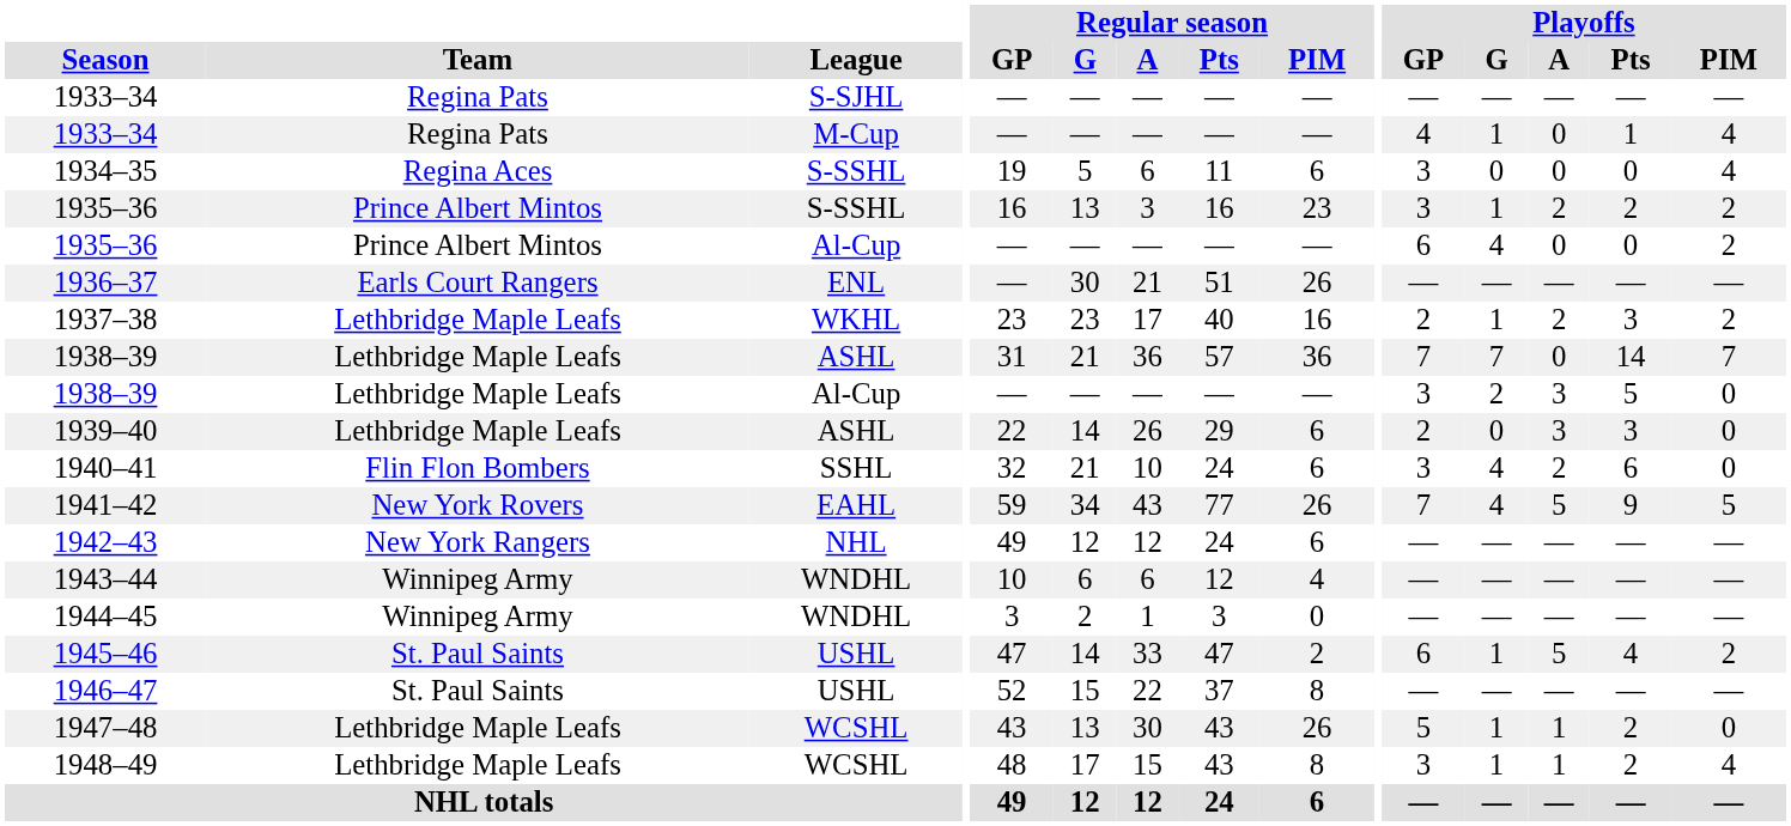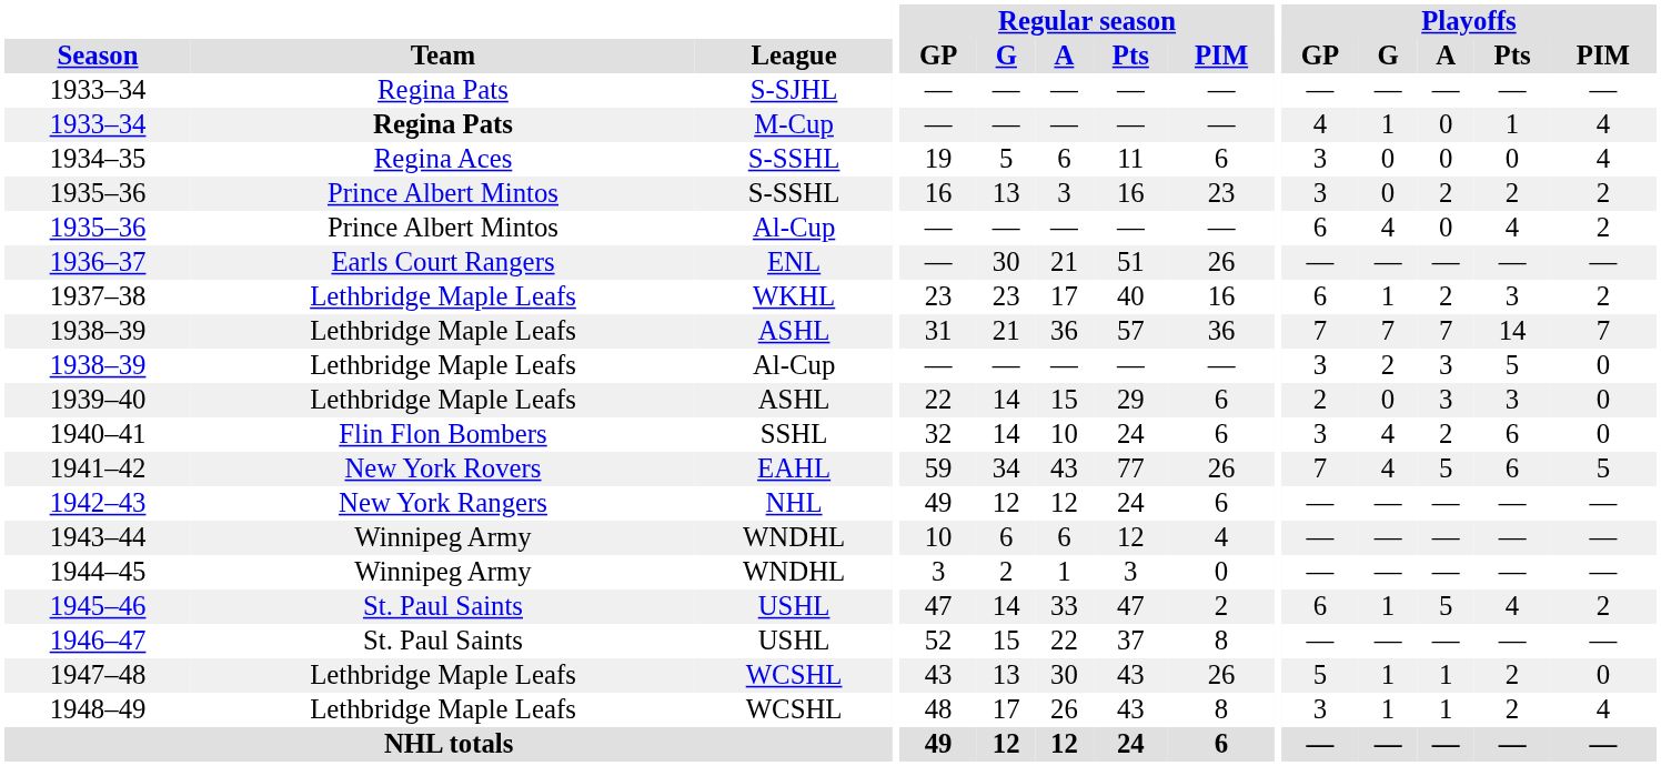1933–34 / M-Cup | Team: normal -> bold
1935–36 / S-SSHL | Playoffs / G: 1 -> 0
1935–36 / Al-Cup | Playoffs / Pts: 0 -> 4
1937–38 | Playoffs / GP: 2 -> 6
1938–39 / ASHL | Playoffs / A: 0 -> 7
1939–40 | Regular season / A: 26 -> 15
1940–41 | Regular season / G: 21 -> 14
1941–42 | Playoffs / Pts: 9 -> 6
1948–49 | Regular season / A: 15 -> 26
